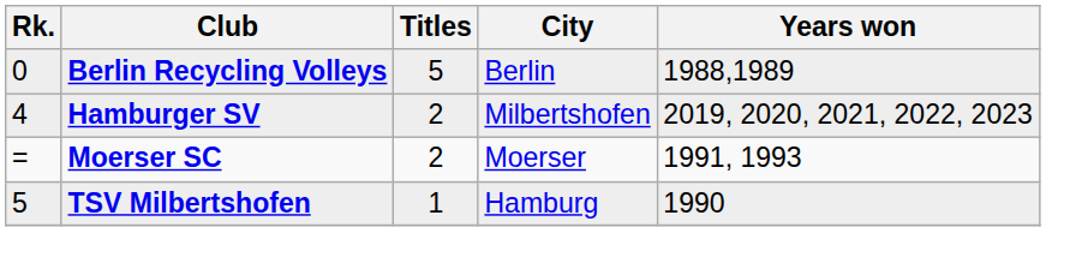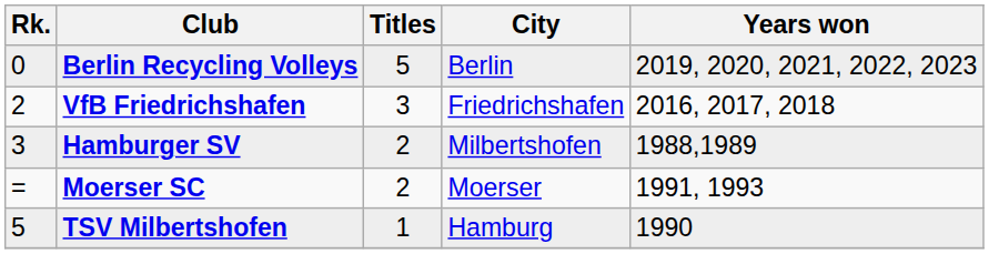Berlin Recycling Volleys | Years won: 1988,1989 -> 2019, 2020, 2021, 2022, 2023
+ row: 2 | VfB Friedrichshafen | 3 | Friedrichshafen | 2016, 2017, 2018
Hamburger SV | Rk.: 4 -> 3
Hamburger SV | Years won: 2019, 2020, 2021, 2022, 2023 -> 1988,1989
